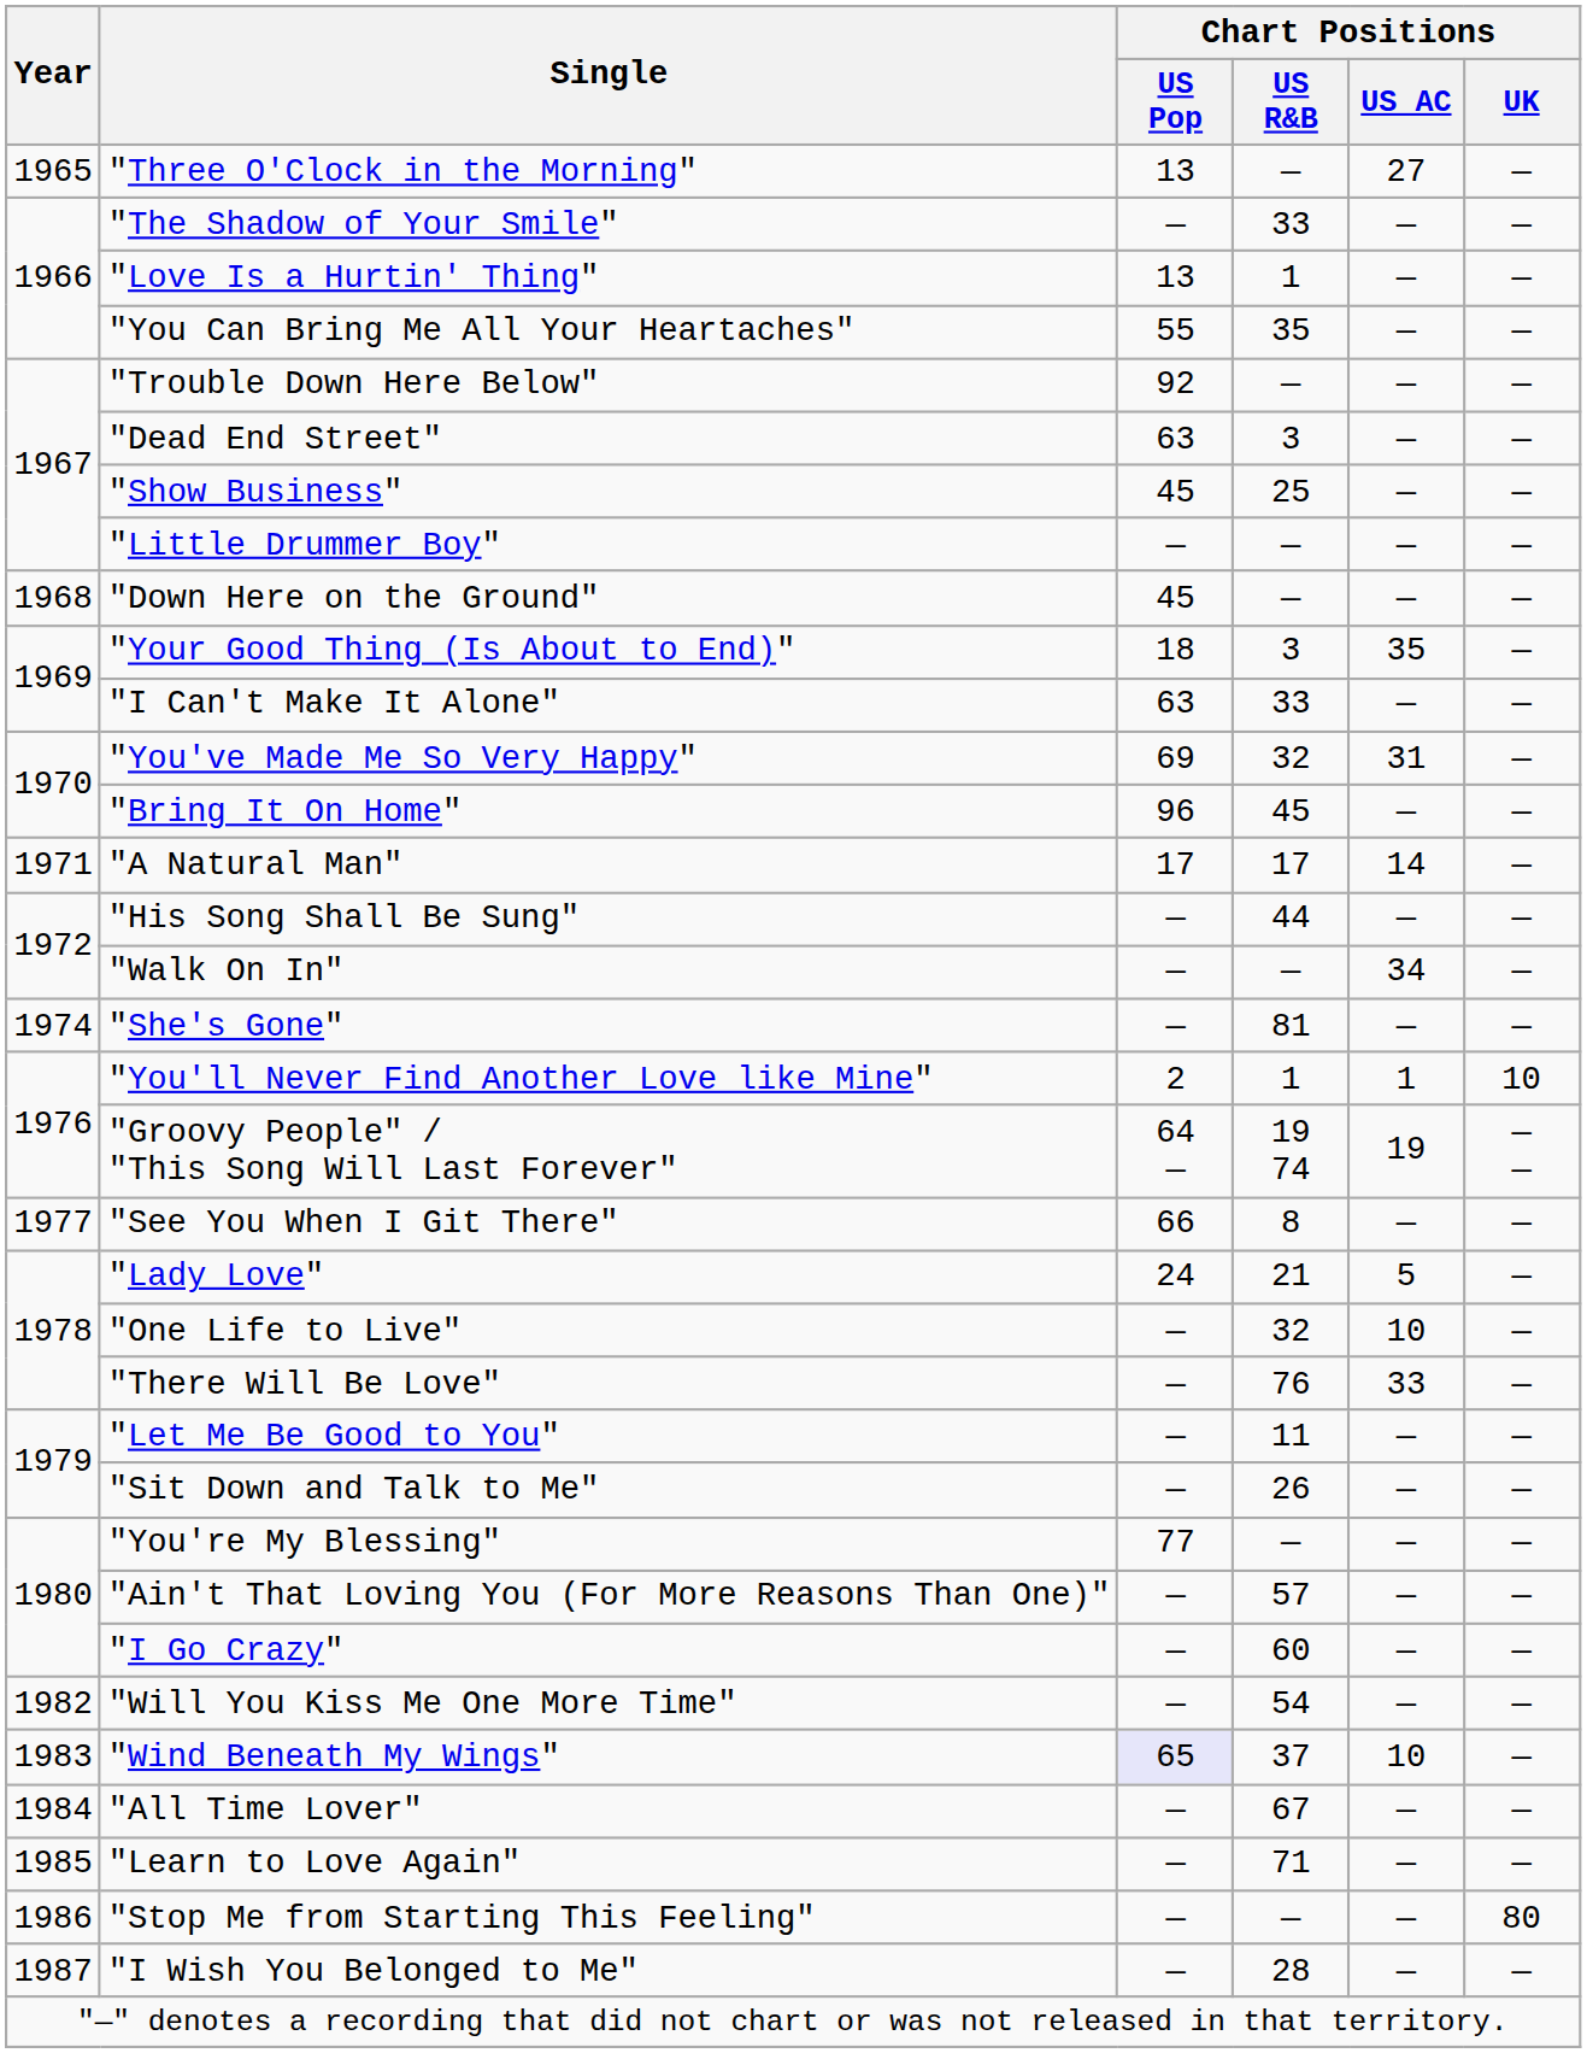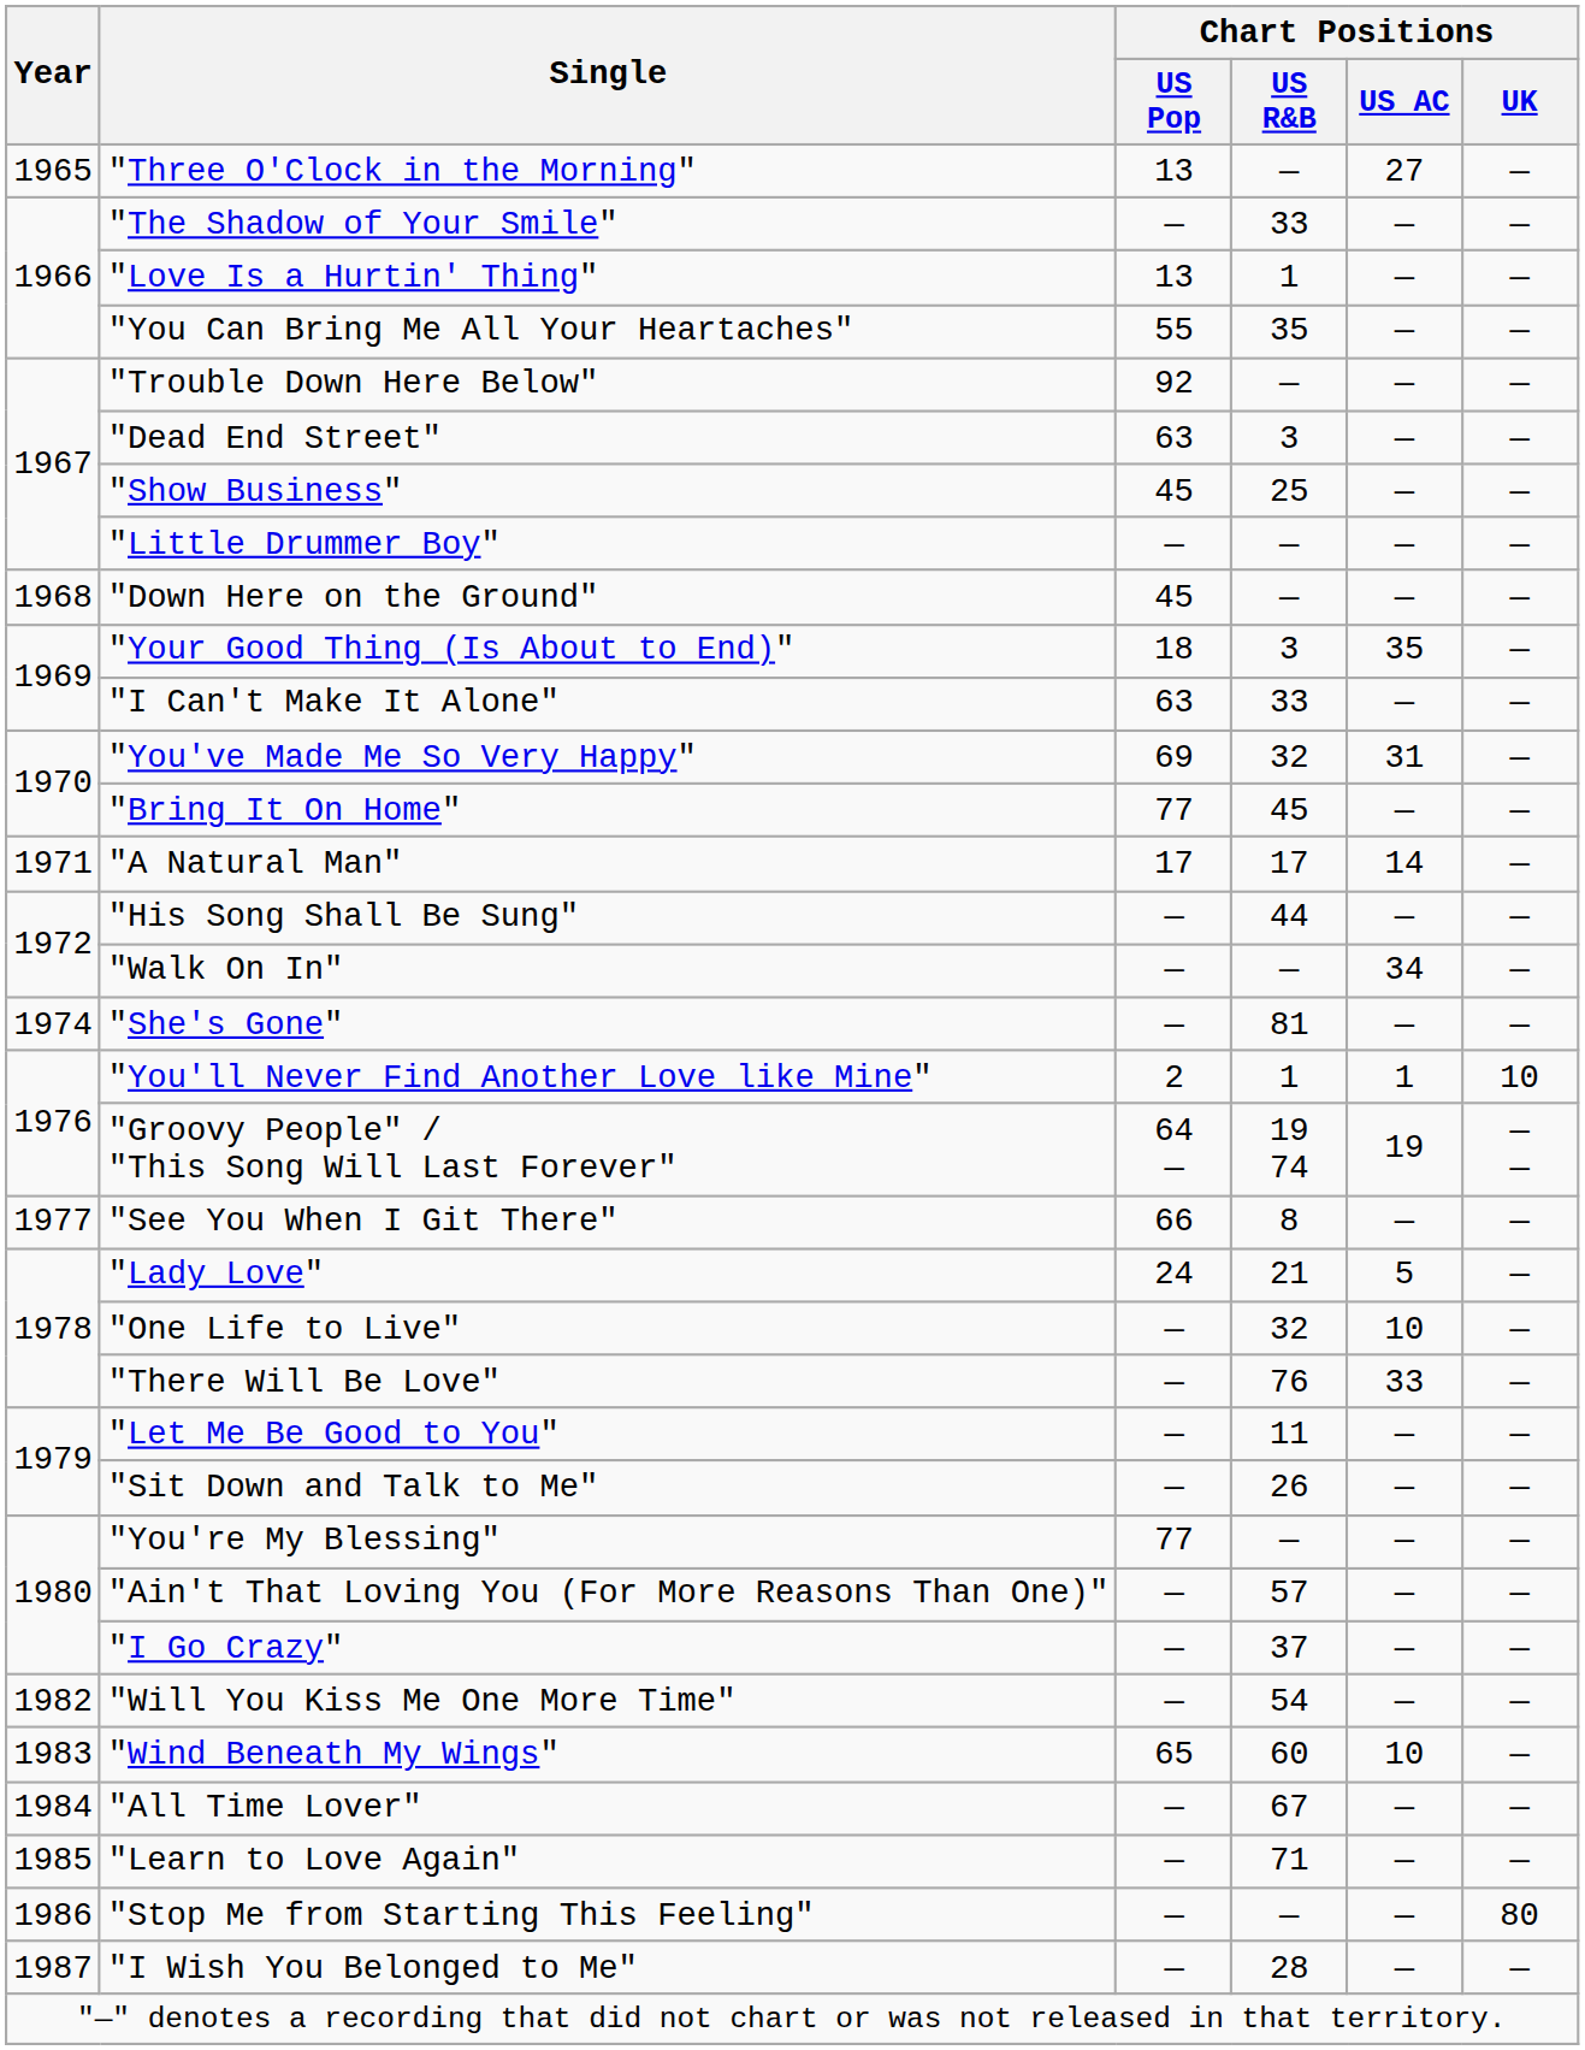"Bring It On Home" | Chart Positions / US Pop: 96 -> 77
"I Go Crazy" | Chart Positions / US R&B: 60 -> 37
"Wind Beneath My Wings" | Chart Positions / US Pop: lavender background -> no background
"Wind Beneath My Wings" | Chart Positions / US R&B: 37 -> 60
